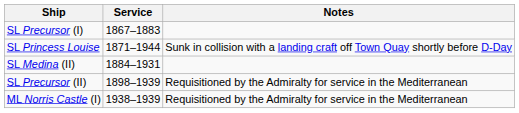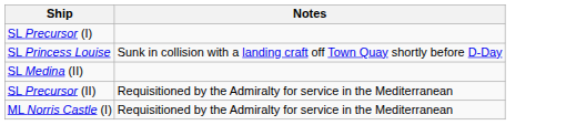- column: Service | 1867–1883 | 1871–1944 | 1884–1931 | 1898–1939 | 1938–1939
